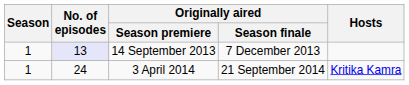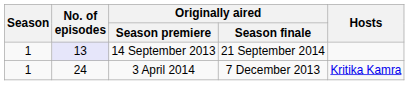14 September 2013 | Originally aired / Season finale: 7 December 2013 -> 21 September 2014
3 April 2014 | Originally aired / Season finale: 21 September 2014 -> 7 December 2013
